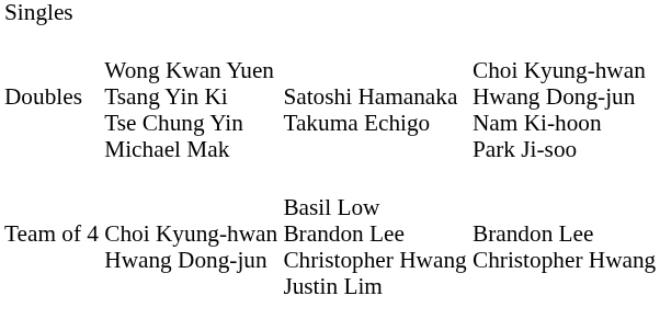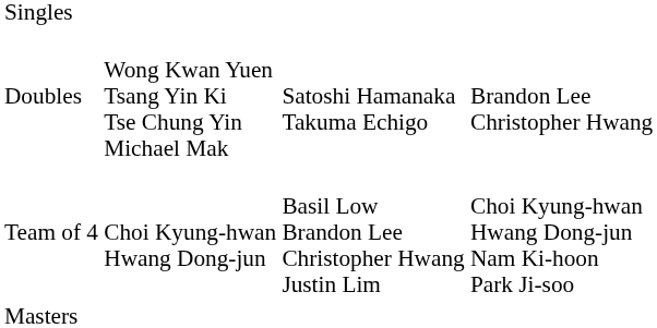Doubles | column 4: Choi Kyung-hwan Hwang Dong-jun Nam Ki-hoon Park Ji-soo -> Brandon Lee Christopher Hwang
Team of 4 | column 4: Brandon Lee Christopher Hwang -> Choi Kyung-hwan Hwang Dong-jun Nam Ki-hoon Park Ji-soo
+ row: Masters
